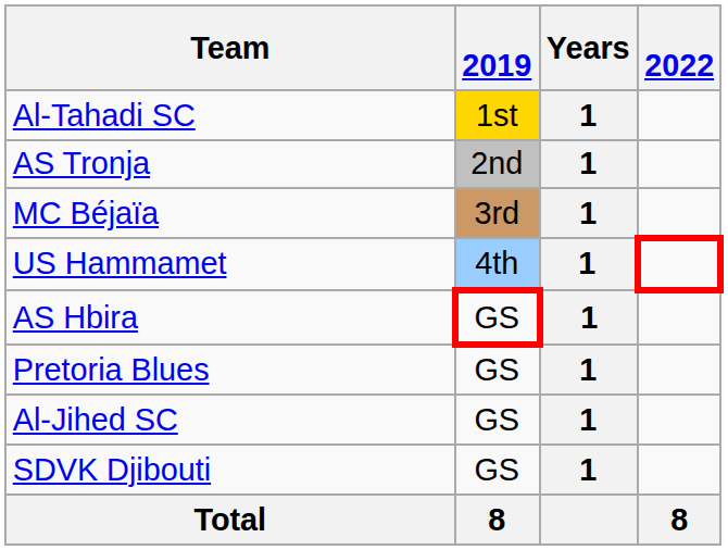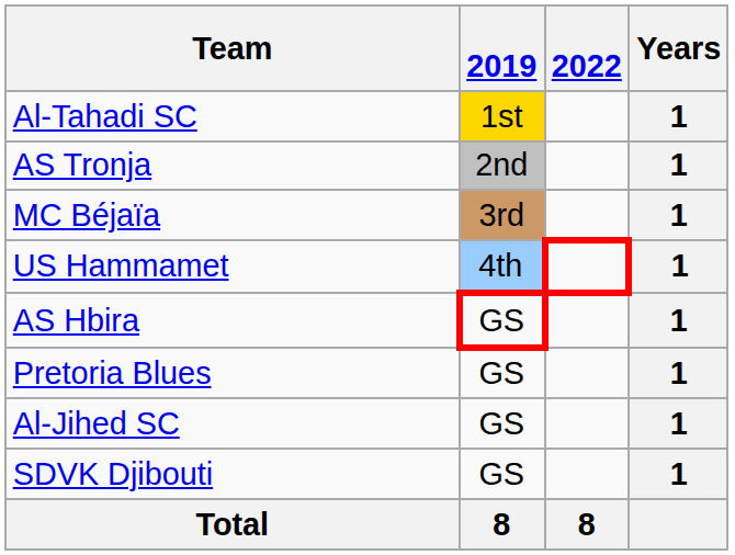columns swapped: 2022 <-> Years
